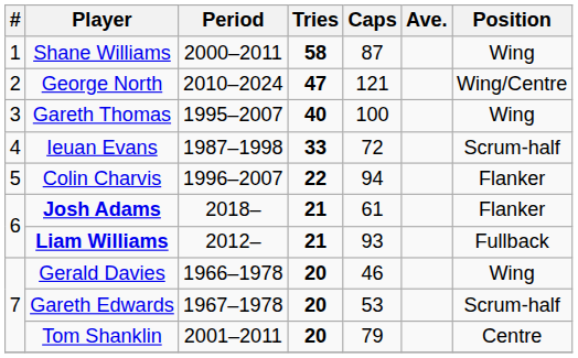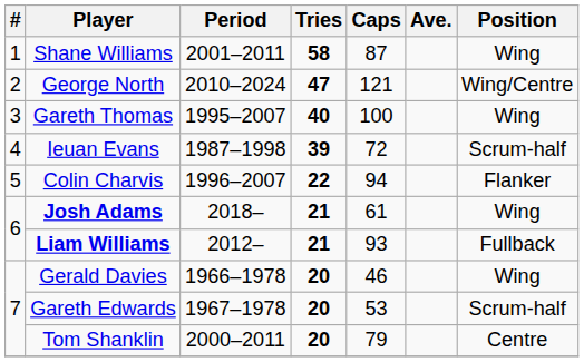Shane Williams | Period: 2000–2011 -> 2001–2011
Ieuan Evans | Tries: 33 -> 39
Josh Adams | Position: Flanker -> Wing
Tom Shanklin | Period: 2001–2011 -> 2000–2011
